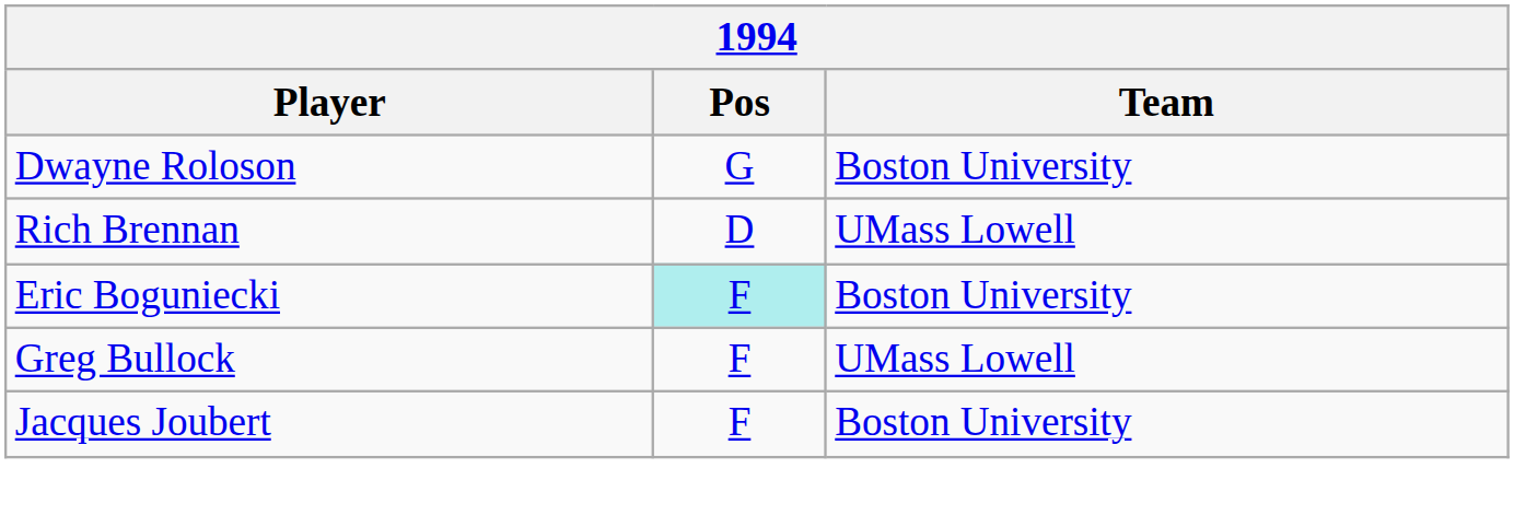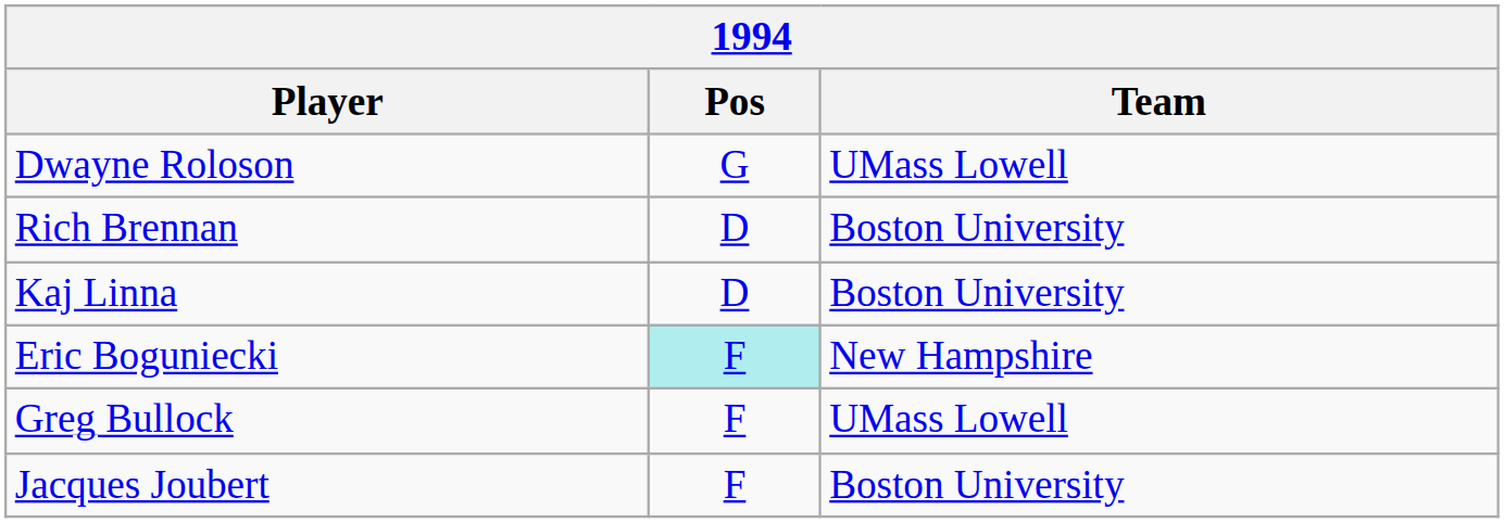Dwayne Roloson | Team: Boston University -> UMass Lowell
Rich Brennan | Team: UMass Lowell -> Boston University
+ row: Kaj Linna | D | Boston University
Eric Boguniecki | Team: Boston University -> New Hampshire
